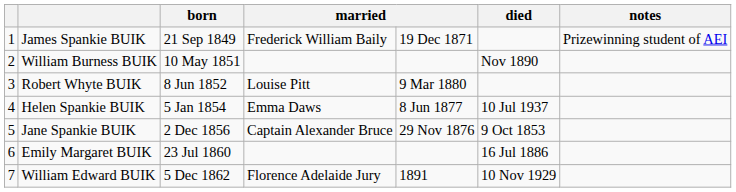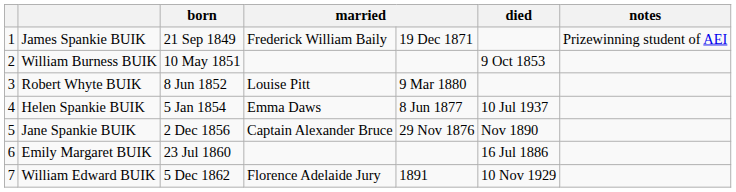William Burness BUIK | died: Nov 1890 -> 9 Oct 1853
Jane Spankie BUIK | died: 9 Oct 1853 -> Nov 1890
